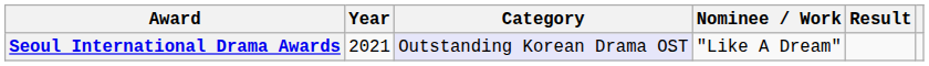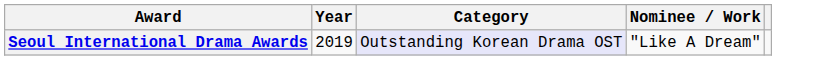- column: Result
Seoul International Drama Awards | Year: 2021 -> 2019
